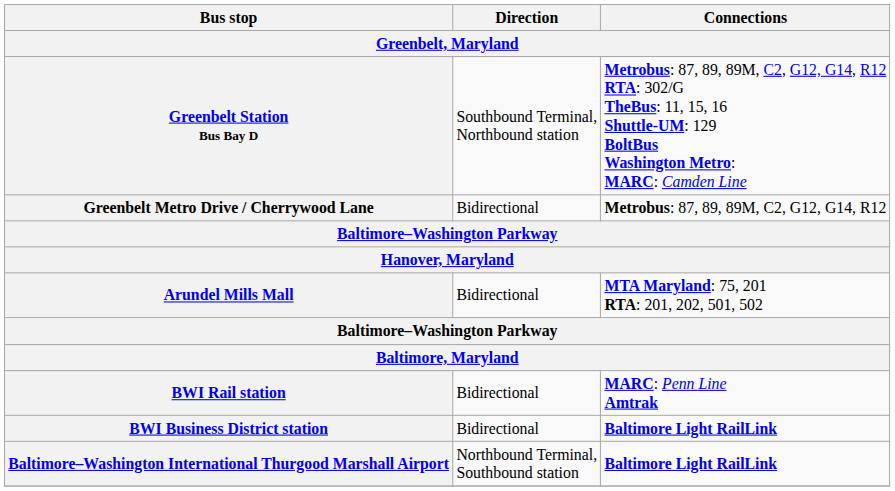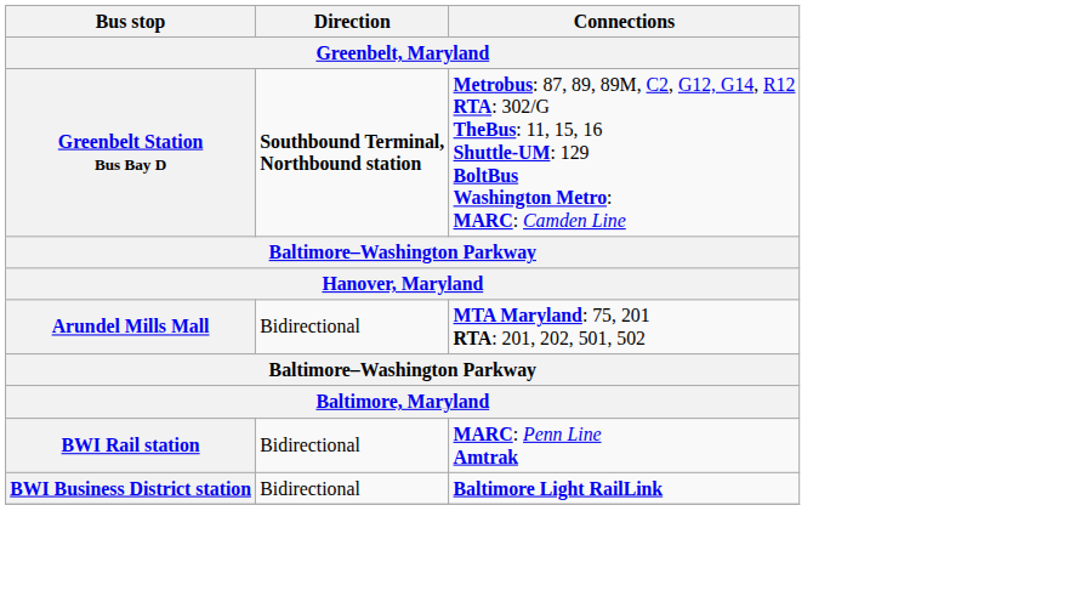Greenbelt Station Bus Bay D | Direction: normal -> bold
- row: Greenbelt Metro Drive / Cherrywood Lane | Bidirectional | Metrobus: 87, 89, 89M, C2, G12, G14, R12
- row: Baltimore–Washington International Thurgood Marshall Airport | Northbound Terminal, Southbound station | Baltimore Light RailLink
